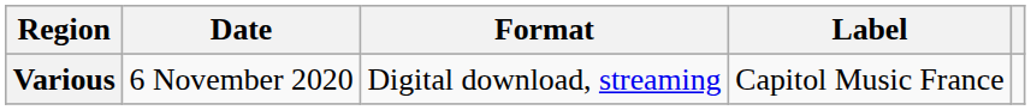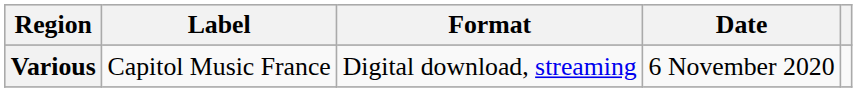columns swapped: Date <-> Label
